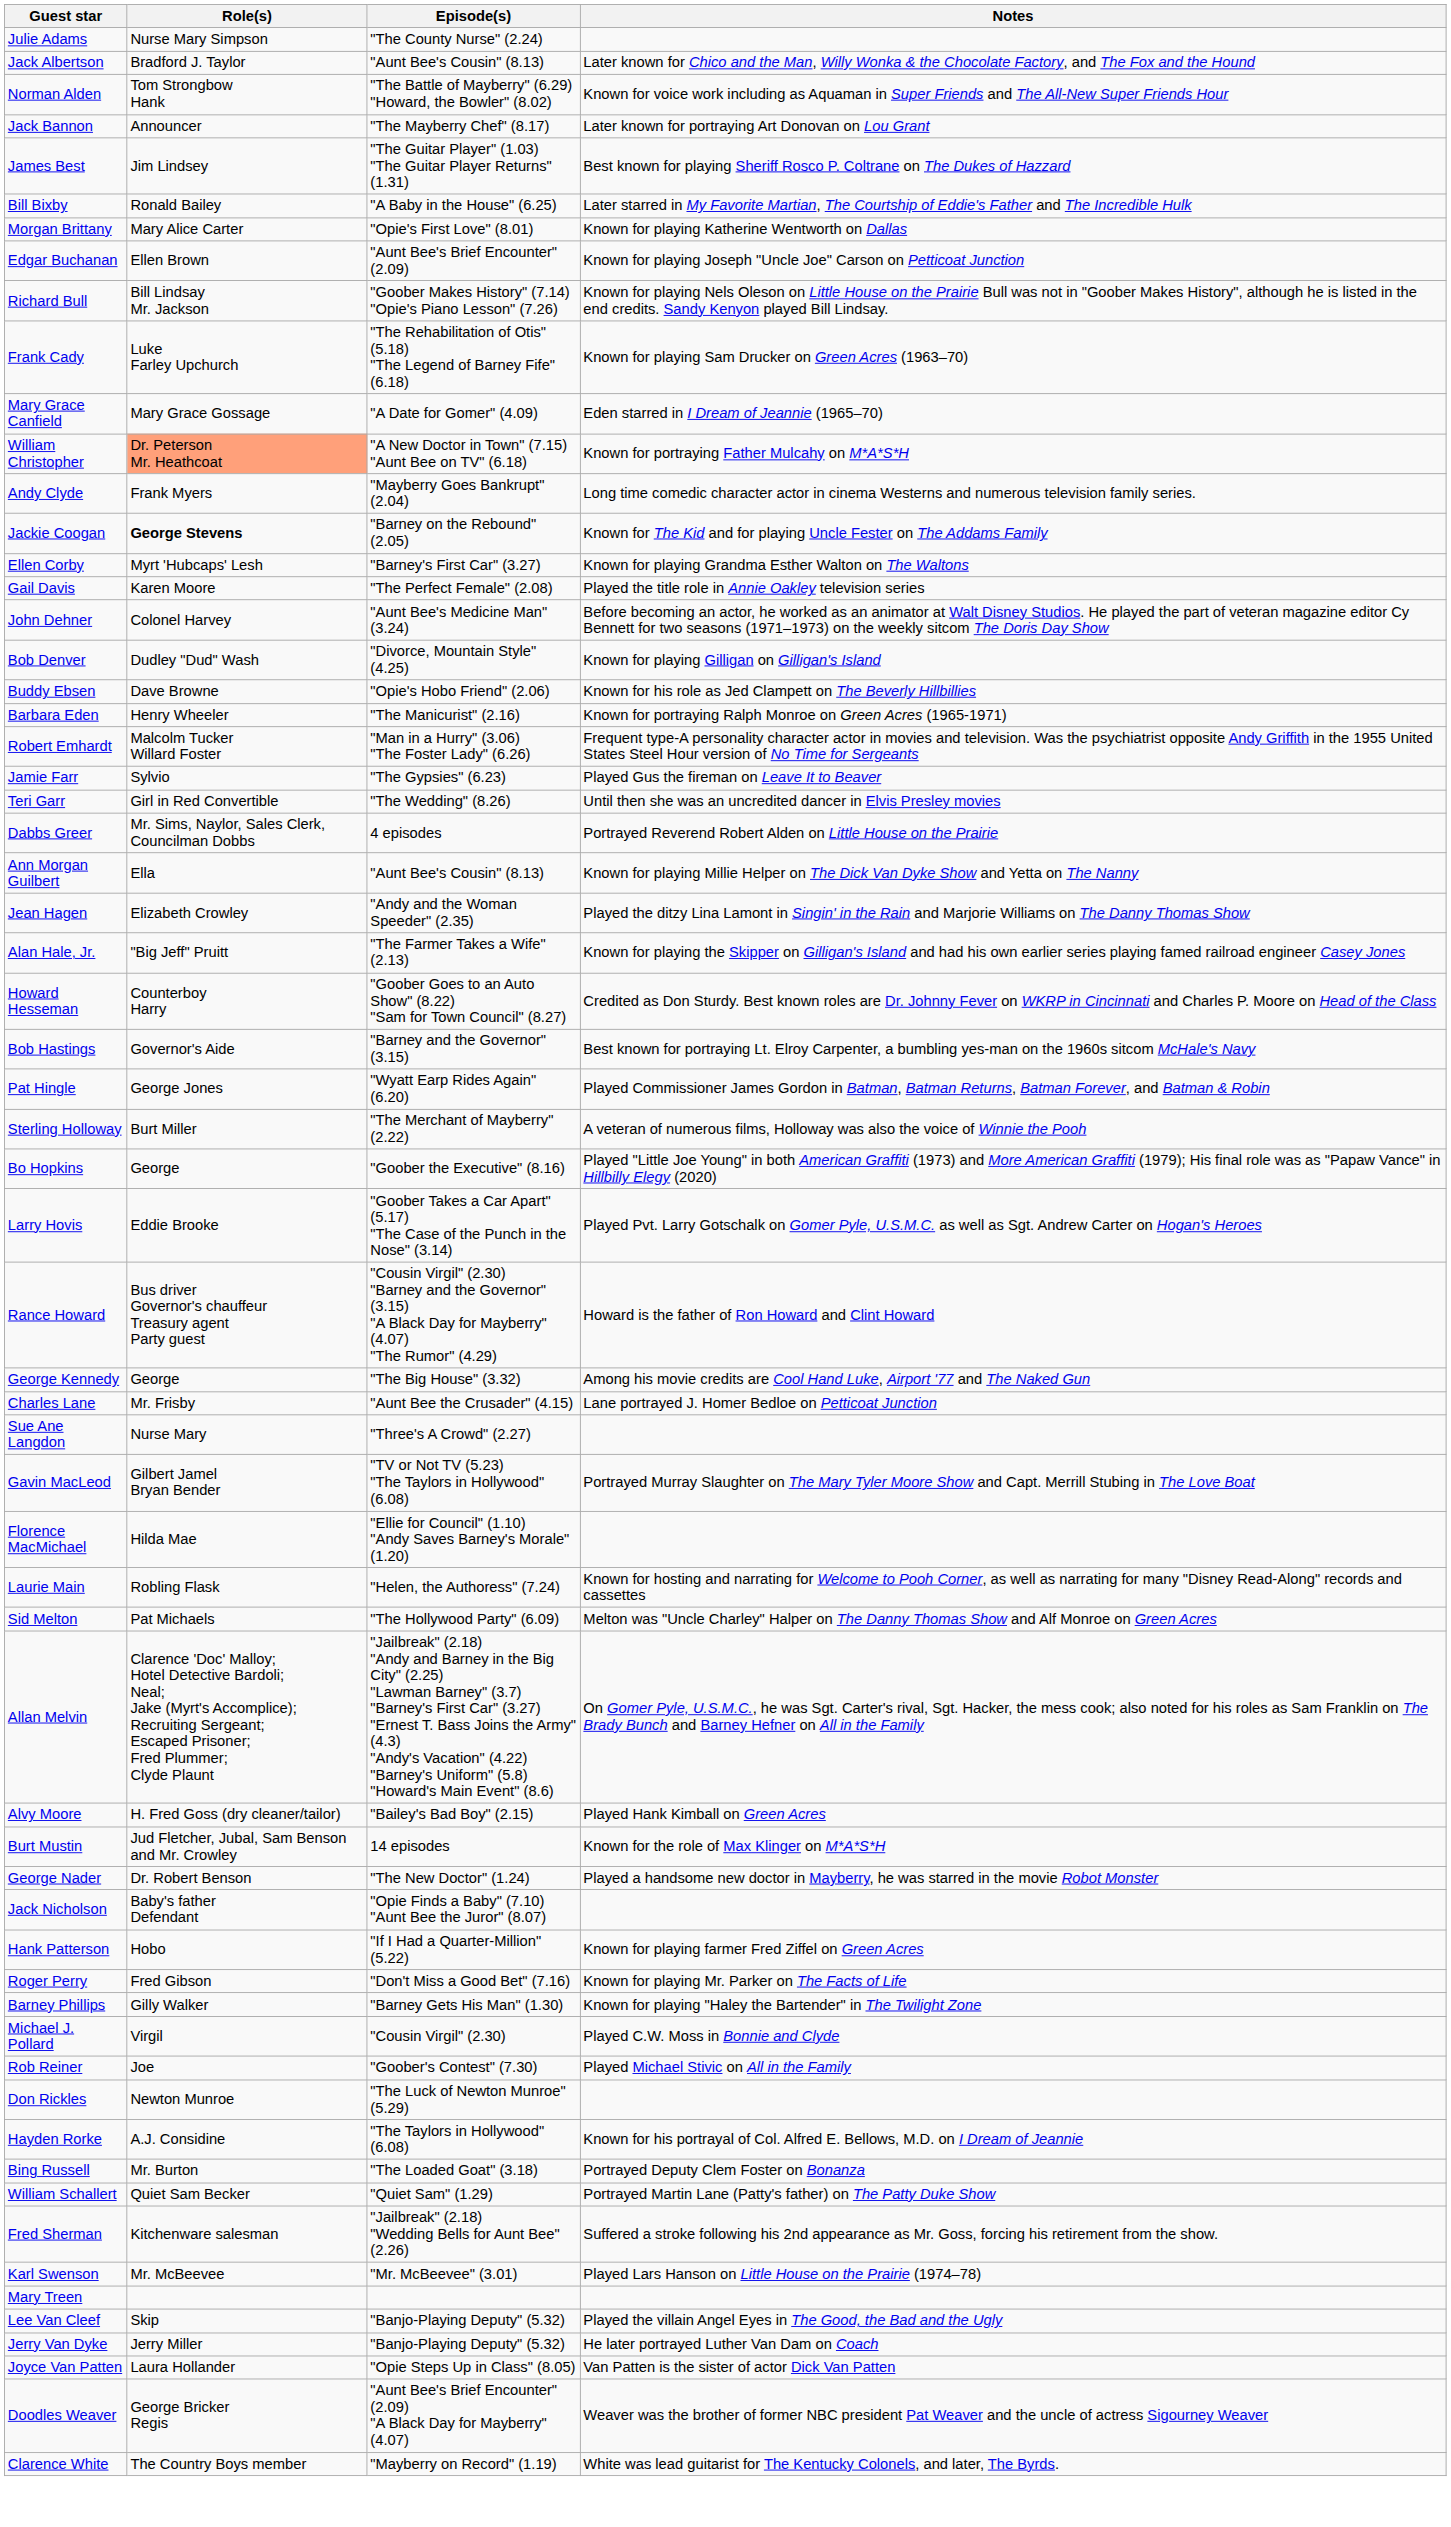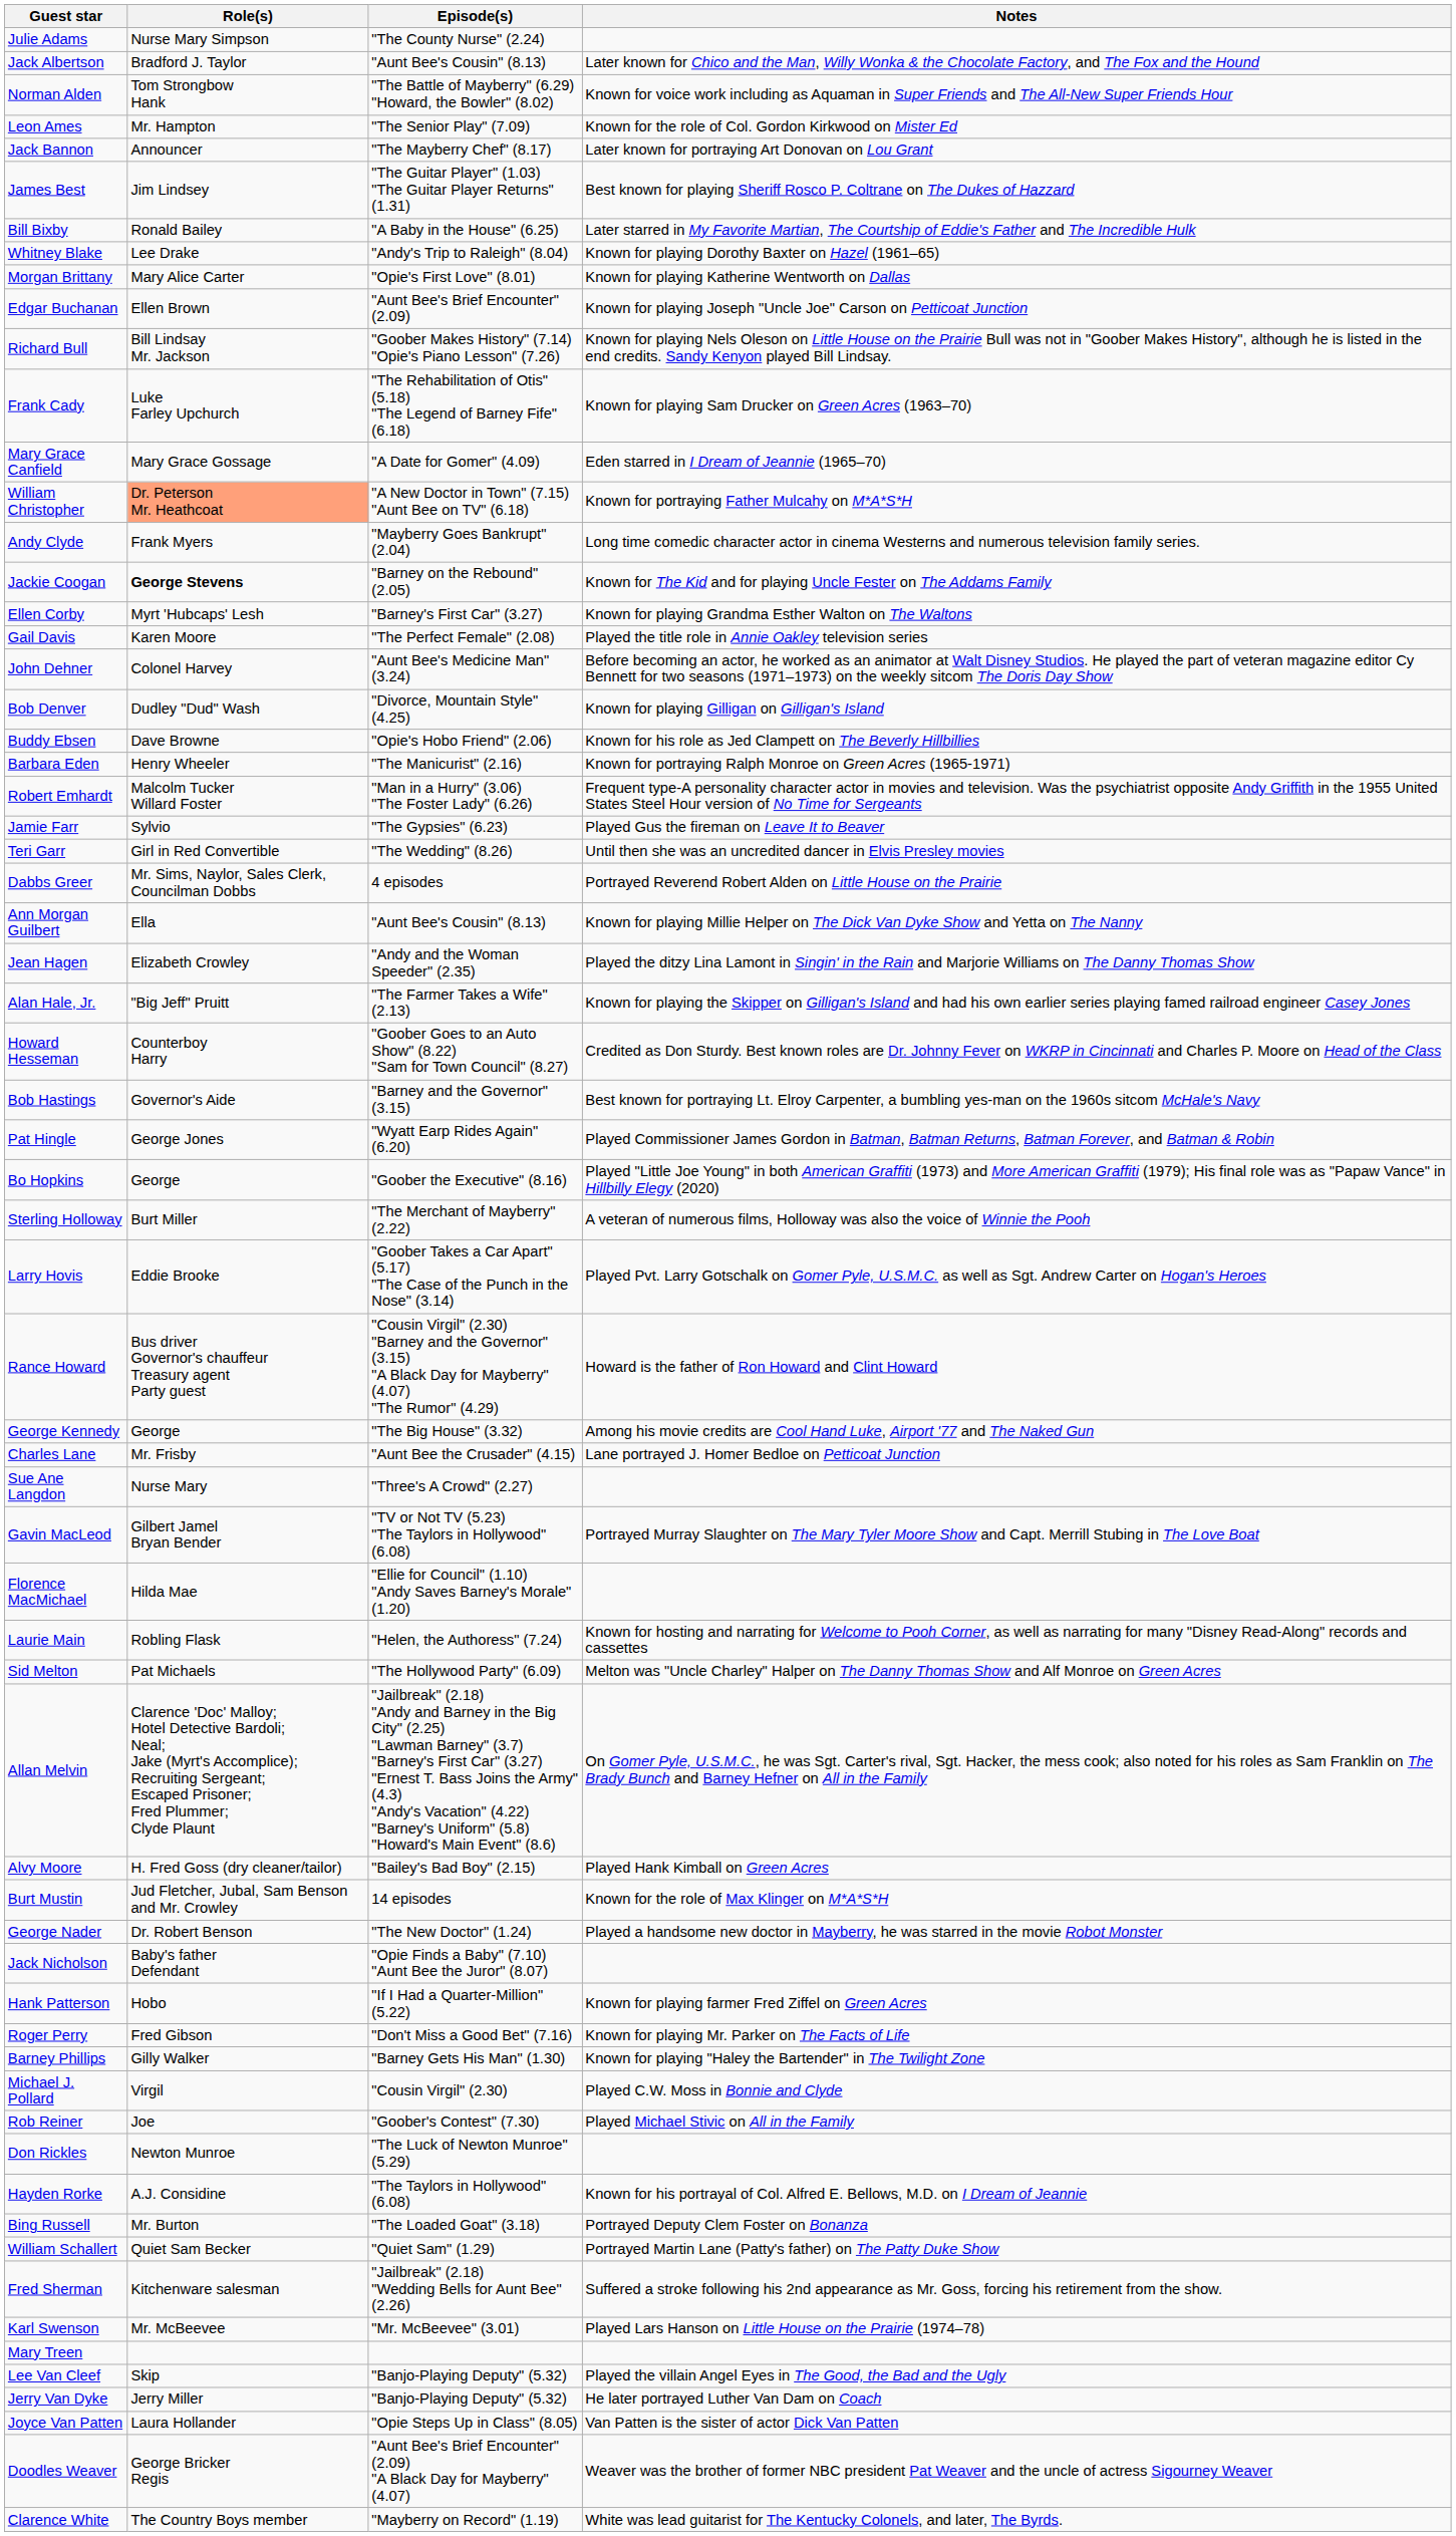+ row: Leon Ames | Mr. Hampton | "The Senior Play" (7.09) | Known for the role of Col. Gordon Kirkwood on Mister Ed
+ row: Whitney Blake | Lee Drake | "Andy's Trip to Raleigh" (8.04) | Known for playing Dorothy Baxter on Hazel (1961–65)
rows swapped: Sterling Holloway <-> Bo Hopkins
